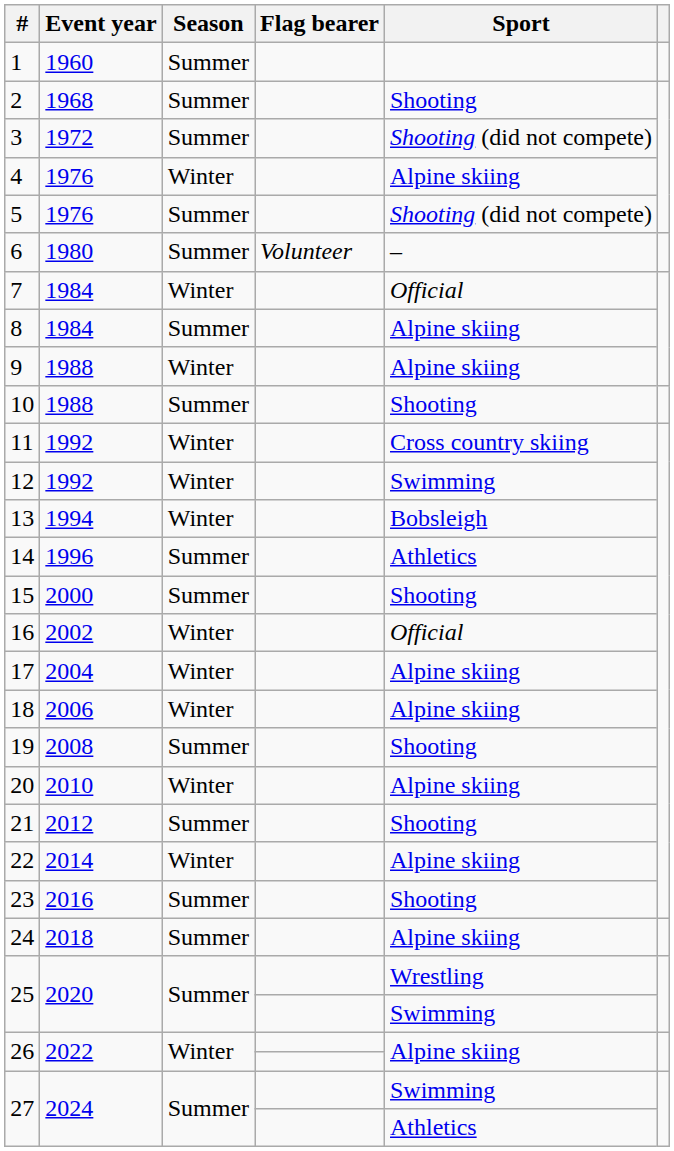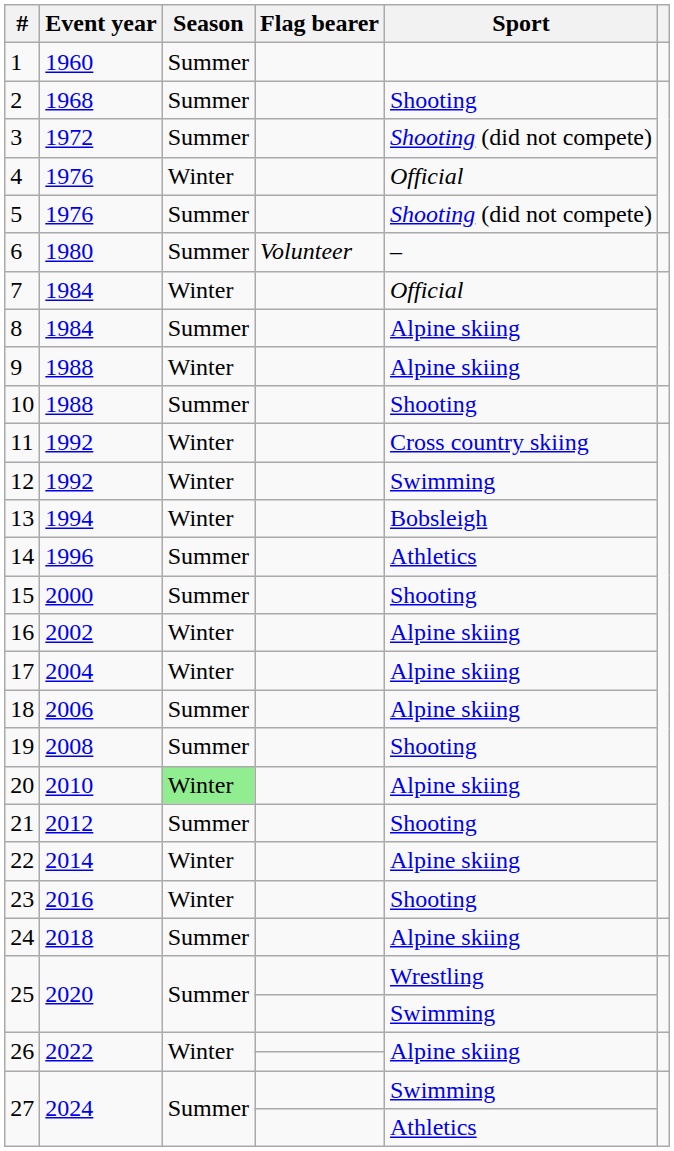4 | Sport: Alpine skiing -> Official
16 | Sport: Official -> Alpine skiing
18 | Season: Winter -> Summer
20 | Season: no background -> lightgreen background
23 | Season: Summer -> Winter
